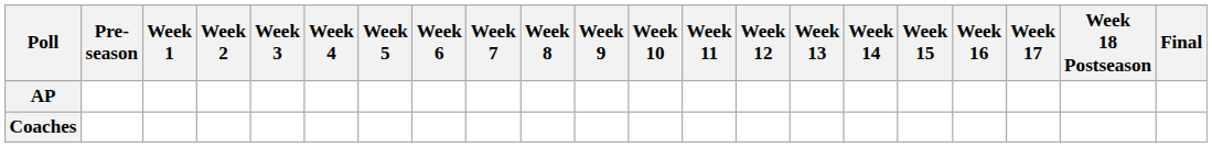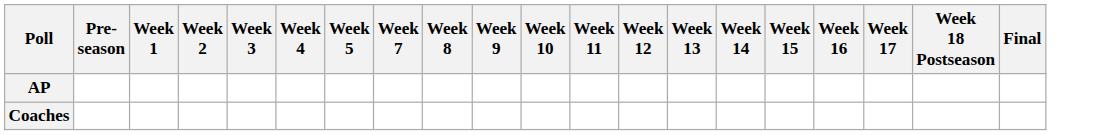- column: Week 6
